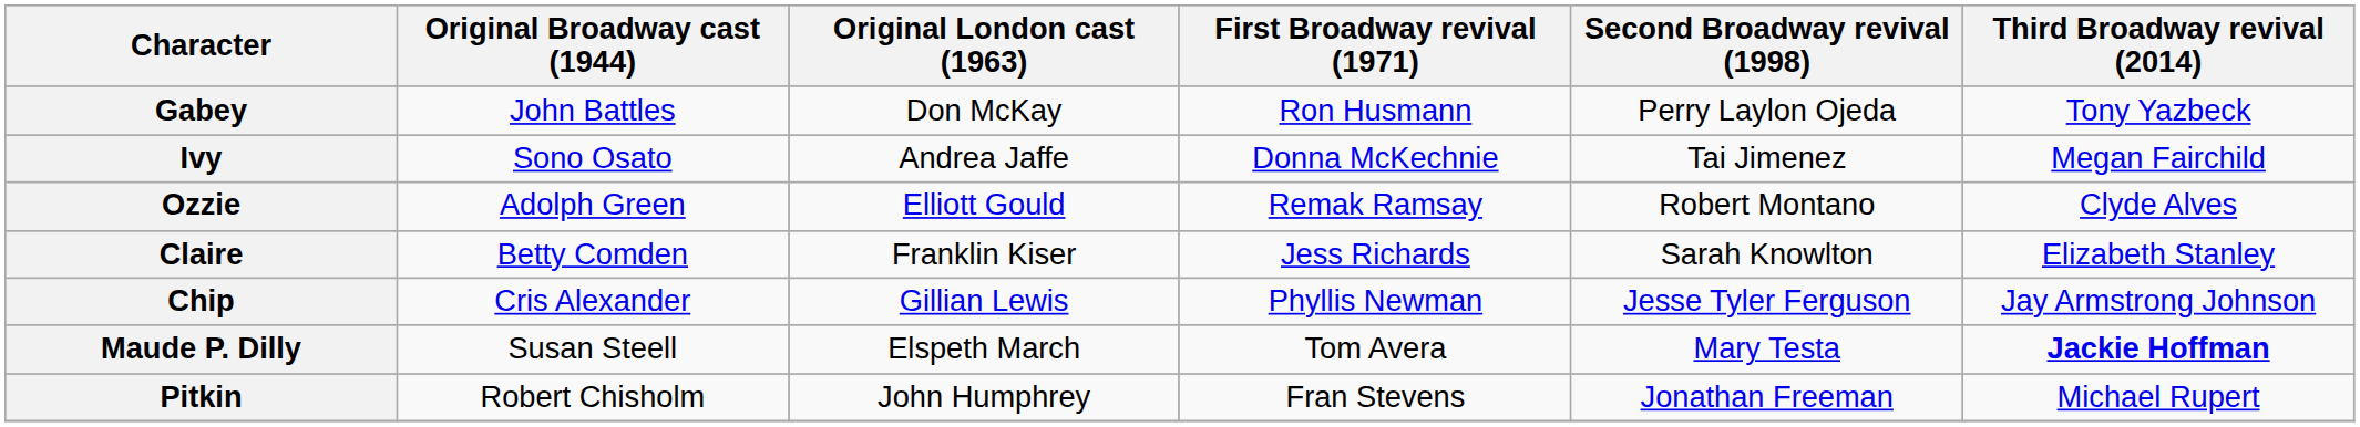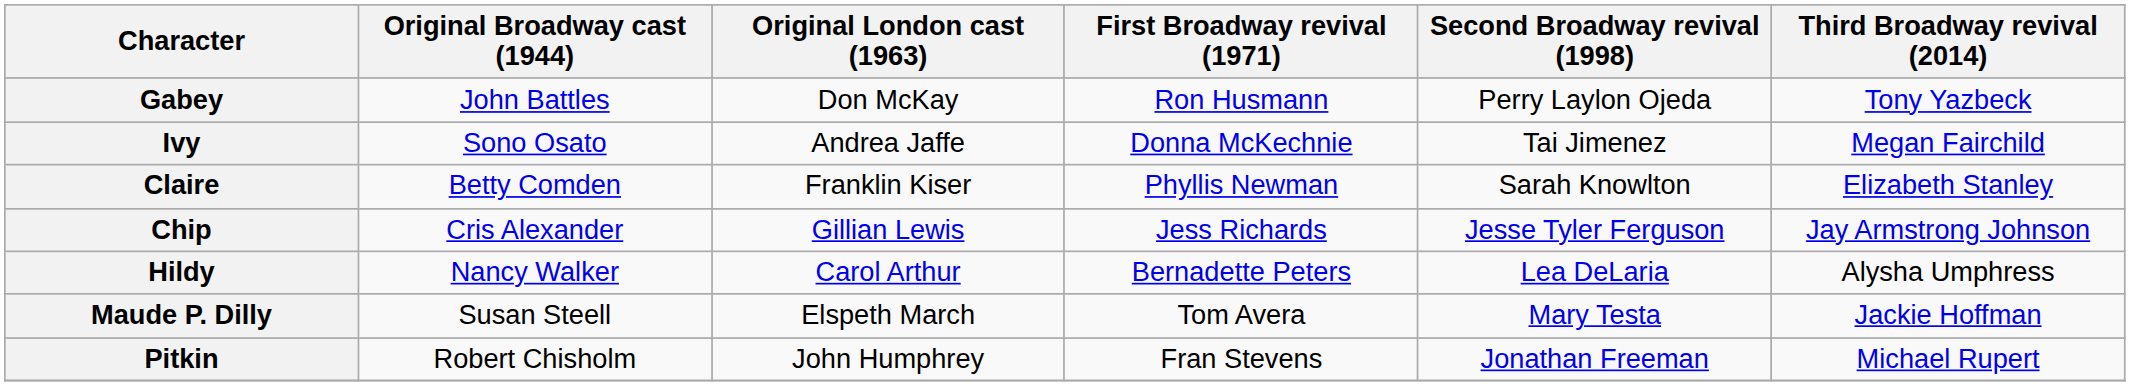- row: Ozzie | Adolph Green | Elliott Gould | Remak Ramsay | Robert Montano | Clyde Alves
Claire | First Broadway revival (1971): Jess Richards -> Phyllis Newman
Chip | First Broadway revival (1971): Phyllis Newman -> Jess Richards
+ row: Hildy | Nancy Walker | Carol Arthur | Bernadette Peters | Lea DeLaria | Alysha Umphress
Maude P. Dilly | Third Broadway revival (2014): bold -> normal
